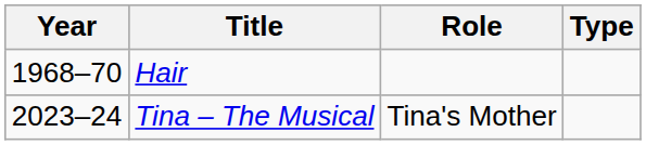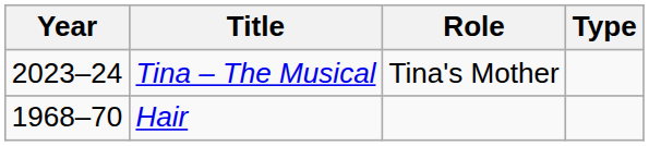rows swapped: Hair <-> Tina – The Musical
